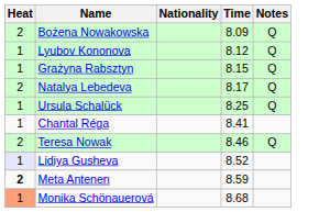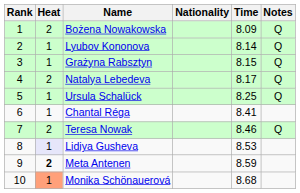+ column: Rank | 1 | 2 | 3 | 4 | 5 | 6 | 7 | 8 | 9 | 10
Lyubov Kononova | Time: 8.12 -> 8.14
Lidiya Gusheva | Time: 8.52 -> 8.53
